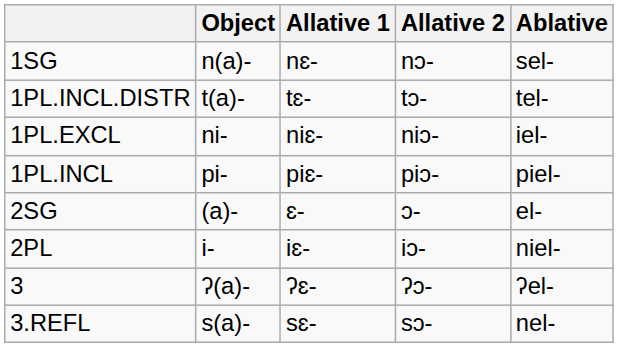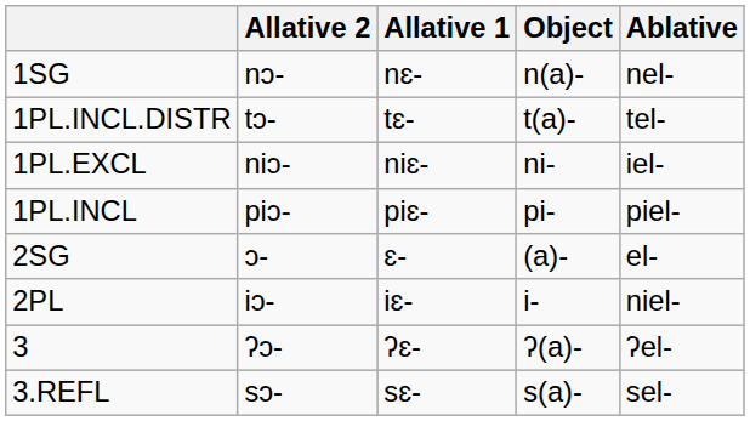columns swapped: Object <-> Allative 2
1SG | Ablative: sel- -> nel-
3.REFL | Ablative: nel- -> sel-
